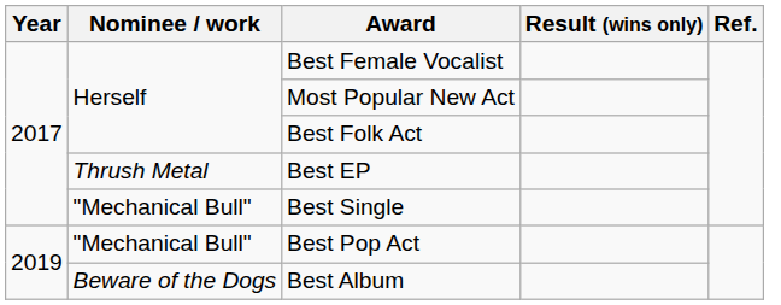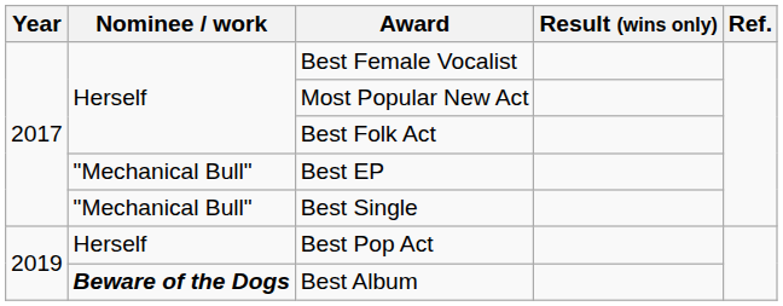Best EP | Nominee / work: Thrush Metal -> "Mechanical Bull"
Best Pop Act | Nominee / work: "Mechanical Bull" -> Herself
Best Album | Nominee / work: normal -> bold
